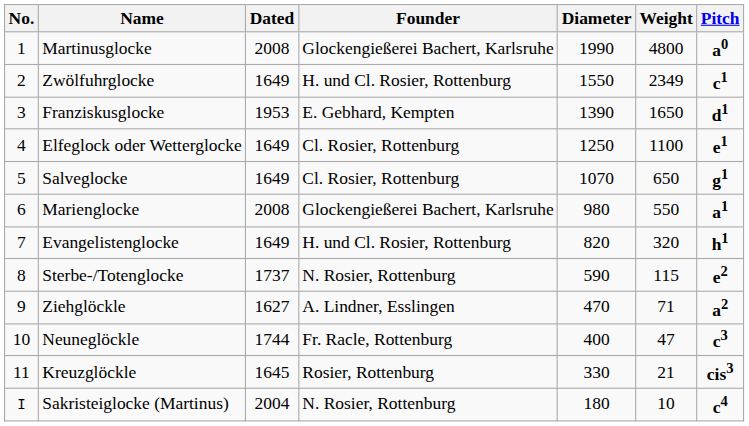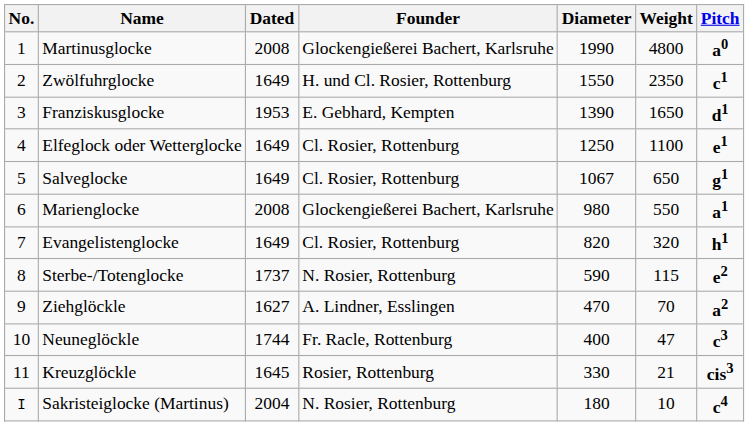Zwölfuhrglocke | Weight: 2349 -> 2350
Salveglocke | Diameter: 1070 -> 1067
Evangelistenglocke | Founder: H. und Cl. Rosier, Rottenburg -> Cl. Rosier, Rottenburg
Ziehglöckle | Weight: 71 -> 70
